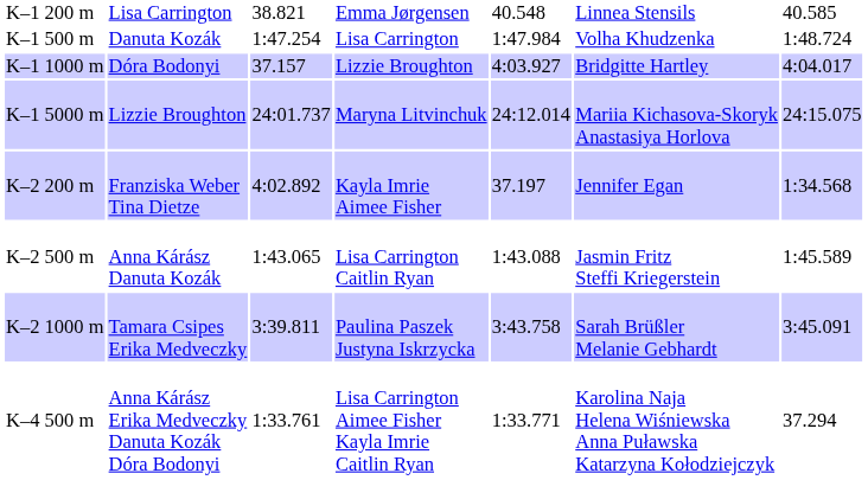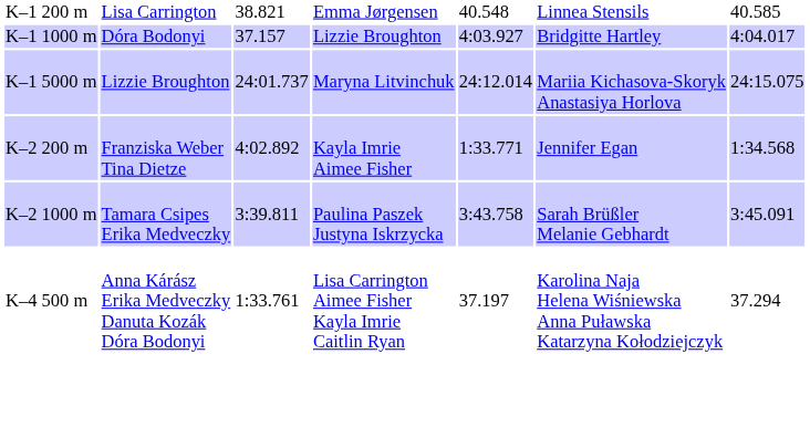- row: K–1 500 m | Danuta Kozák | 1:47.254 | Lisa Carrington | 1:47.984 | Volha Khudzenka | 1:48.724
K–2 200 m | column 5: 37.197 -> 1:33.771
- row: K–2 500 m | Anna Kárász Danuta Kozák | 1:43.065 | Lisa Carrington Caitlin Ryan | 1:43.088 | Jasmin Fritz Steffi Kriegerstein | 1:45.589
K–4 500 m | column 5: 1:33.771 -> 37.197
